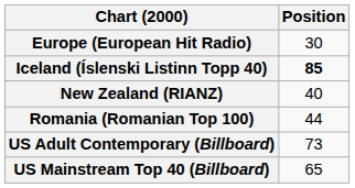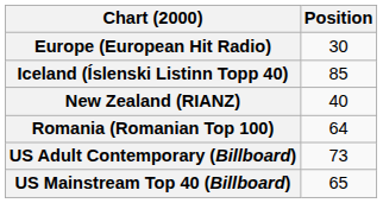Iceland (Íslenski Listinn Topp 40) | Position: bold -> normal
Romania (Romanian Top 100) | Position: 44 -> 64
